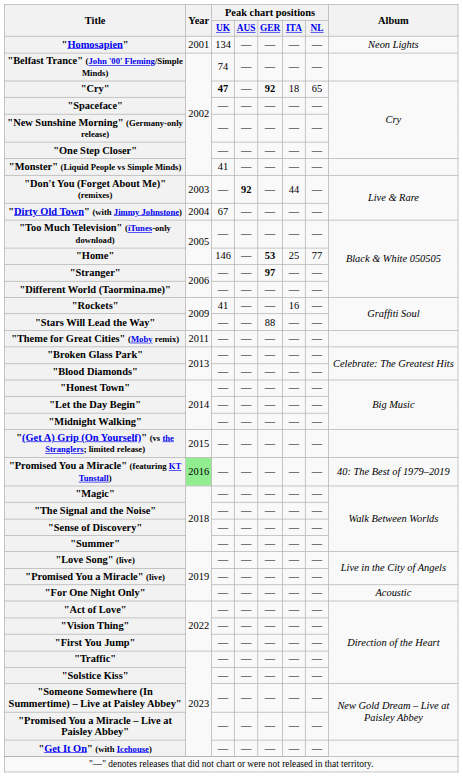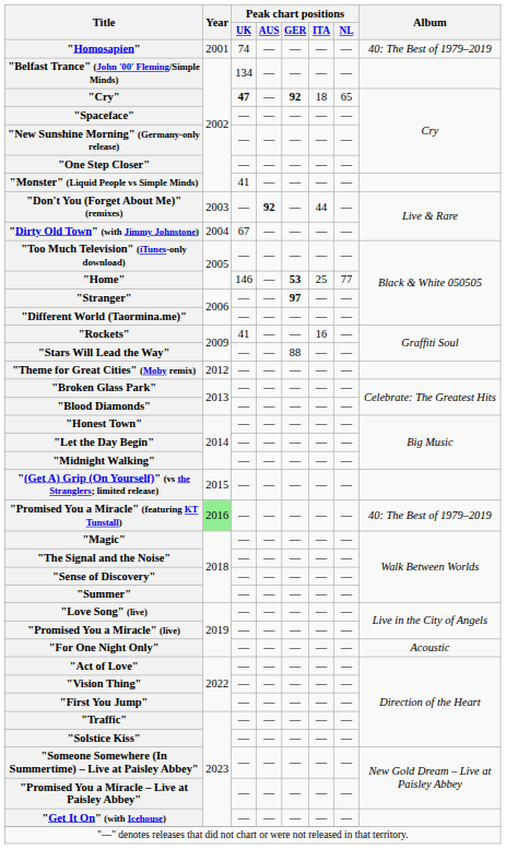"Homosapien" | Peak chart positions / UK: 134 -> 74
"Homosapien" | Album: Neon Lights -> 40: The Best of 1979–2019
"Belfast Trance" (John '00' Fleming/Simple Minds) | Peak chart positions / UK: 74 -> 134
"Theme for Great Cities" (Moby remix) | Year: 2011 -> 2012
